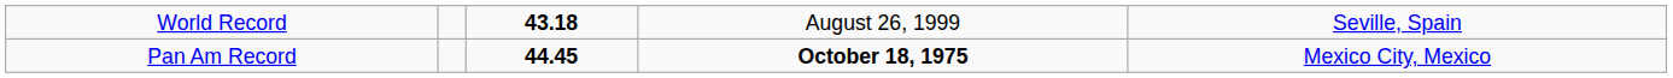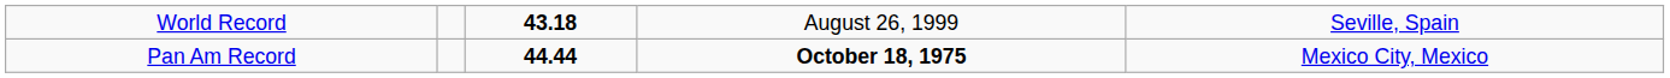Pan Am Record | column 3: 44.45 -> 44.44
